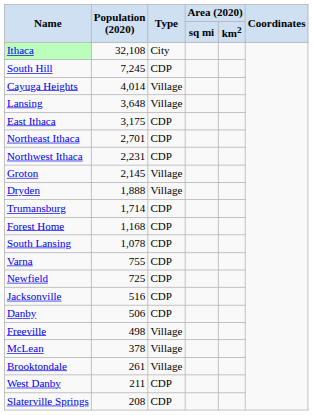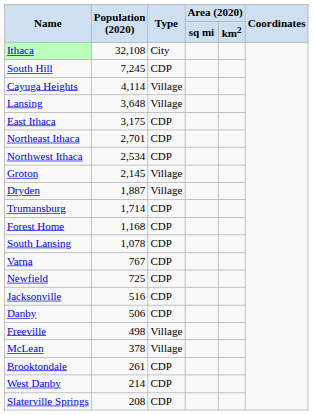Cayuga Heights | Population (2020): 4,014 -> 4,114
Northwest Ithaca | Population (2020): 2,231 -> 2,534
Dryden | Population (2020): 1,888 -> 1,887
Varna | Population (2020): 755 -> 767
Brooktondale | Type: Village -> CDP
West Danby | Population (2020): 211 -> 214
